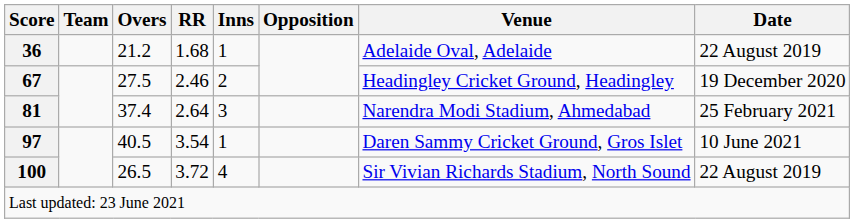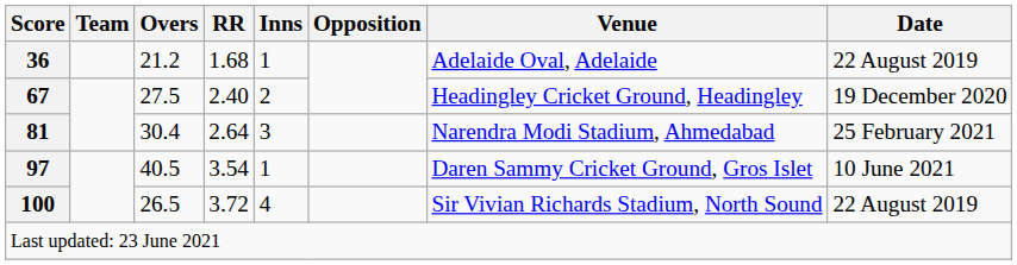67 | RR: 2.46 -> 2.40
81 | Overs: 37.4 -> 30.4
